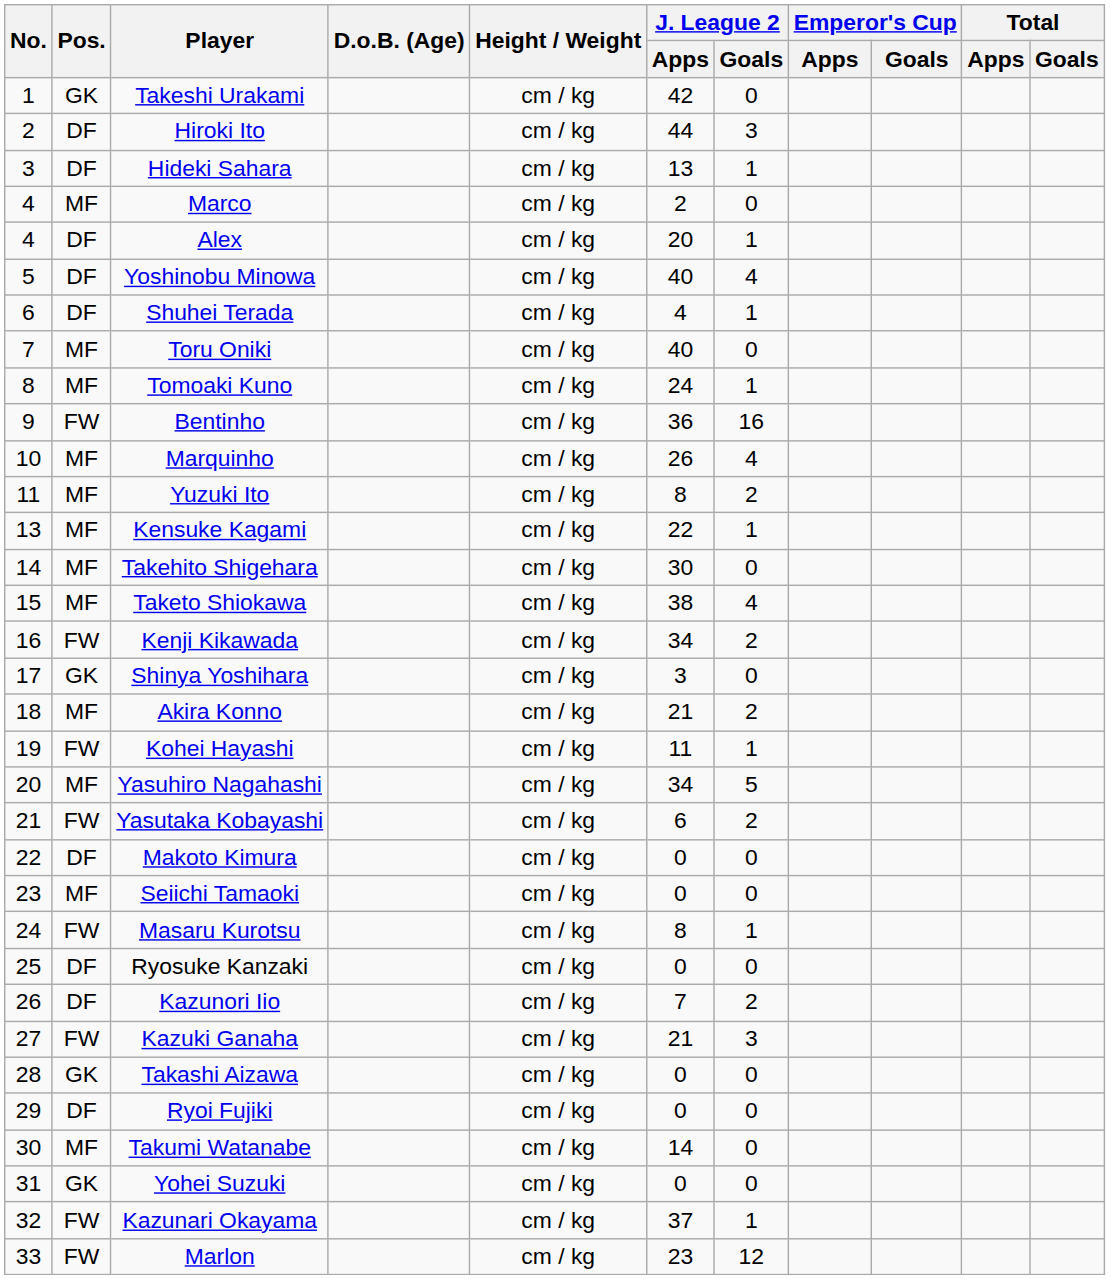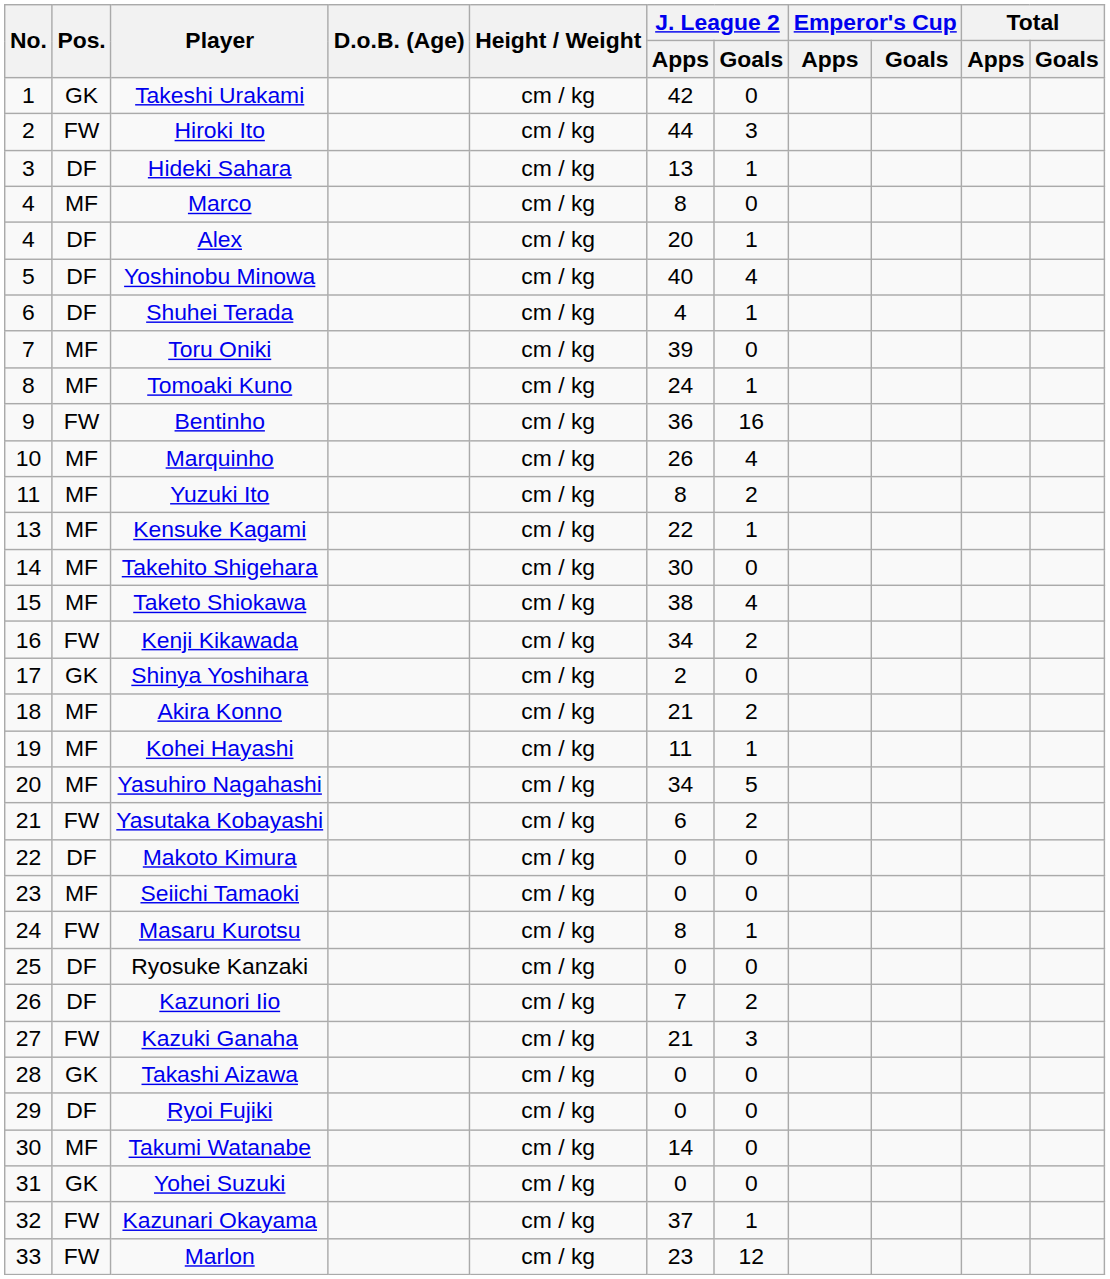Hiroki Ito | Pos.: DF -> FW
Marco | J. League 2 / Apps: 2 -> 8
Toru Oniki | J. League 2 / Apps: 40 -> 39
Shinya Yoshihara | J. League 2 / Apps: 3 -> 2
Kohei Hayashi | Pos.: FW -> MF
